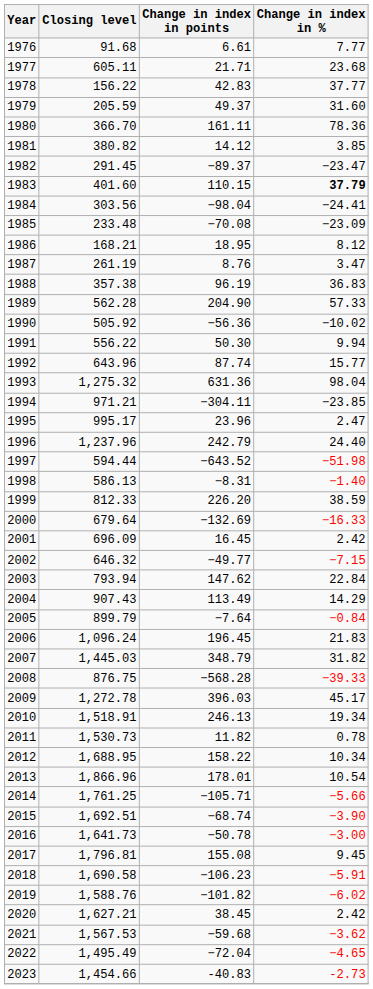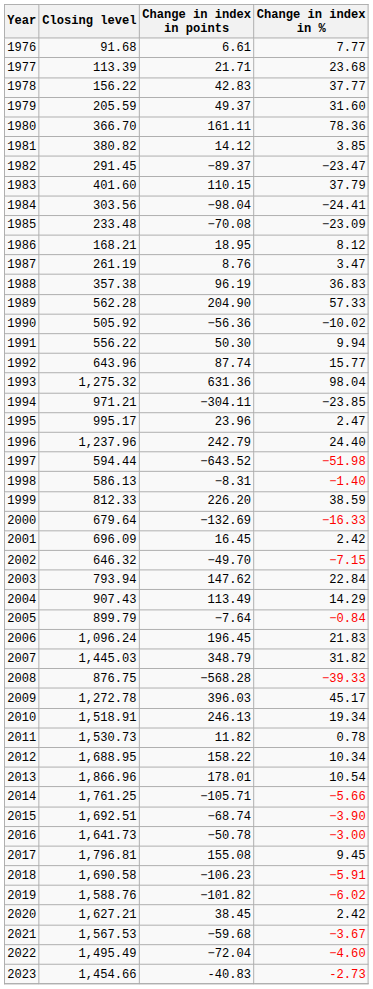1977 | Closing level: 605.11 -> 113.39
1983 | Change in index in %: bold -> normal
2002 | Change in index in points: −49.77 -> −49.70
2021 | Change in index in %: −3.62 -> −3.67
2022 | Change in index in %: −4.65 -> −4.60
